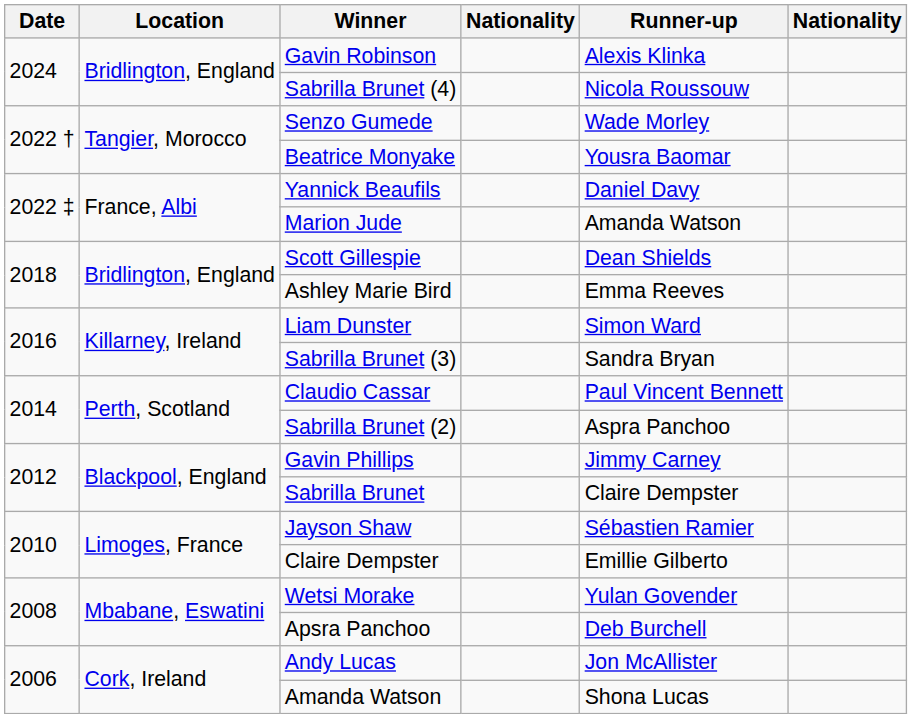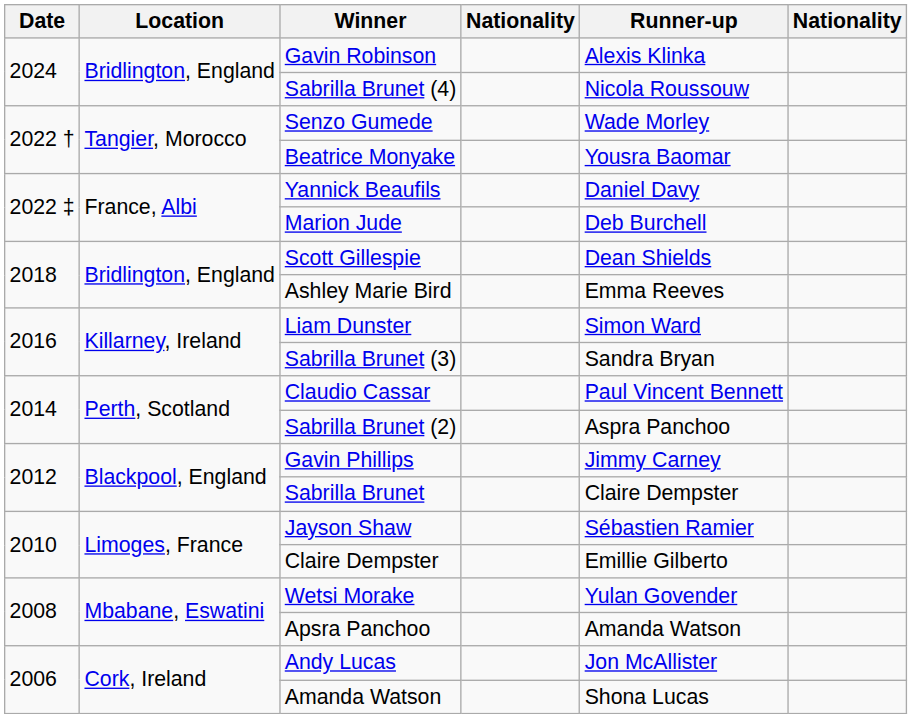Marion Jude | Runner-up: Amanda Watson -> Deb Burchell
Apsra Panchoo | Runner-up: Deb Burchell -> Amanda Watson
